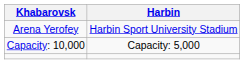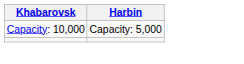- row: Arena Yerofey | Harbin Sport University Stadium
